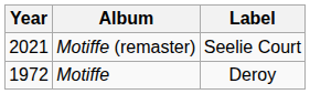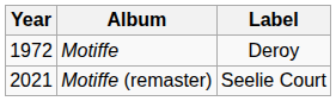rows swapped: Motiffe <-> Motiffe (remaster)
